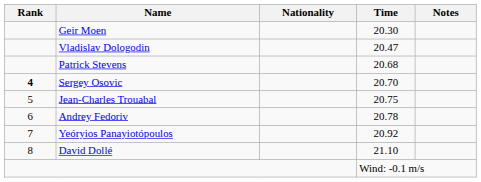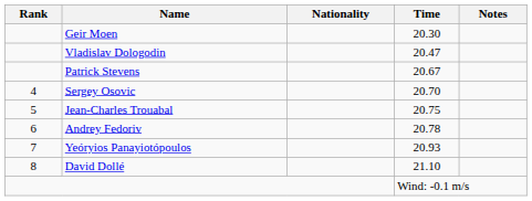Patrick Stevens | Time: 20.68 -> 20.67
Sergey Osovic | Rank: bold -> normal
Yeóryios Panayiotópoulos | Time: 20.92 -> 20.93
